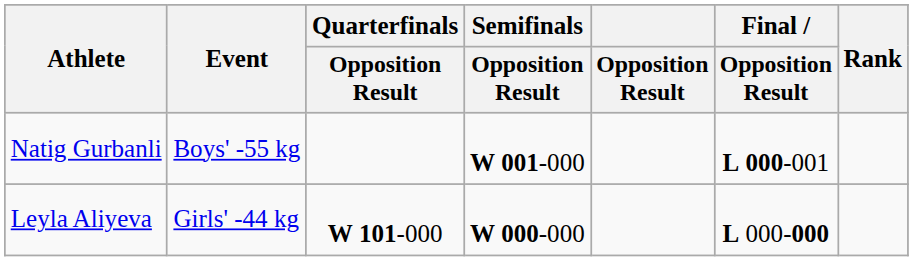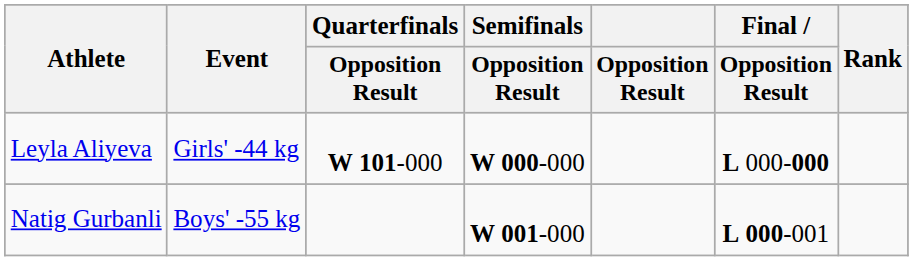rows swapped: Natig Gurbanli <-> Leyla Aliyeva
